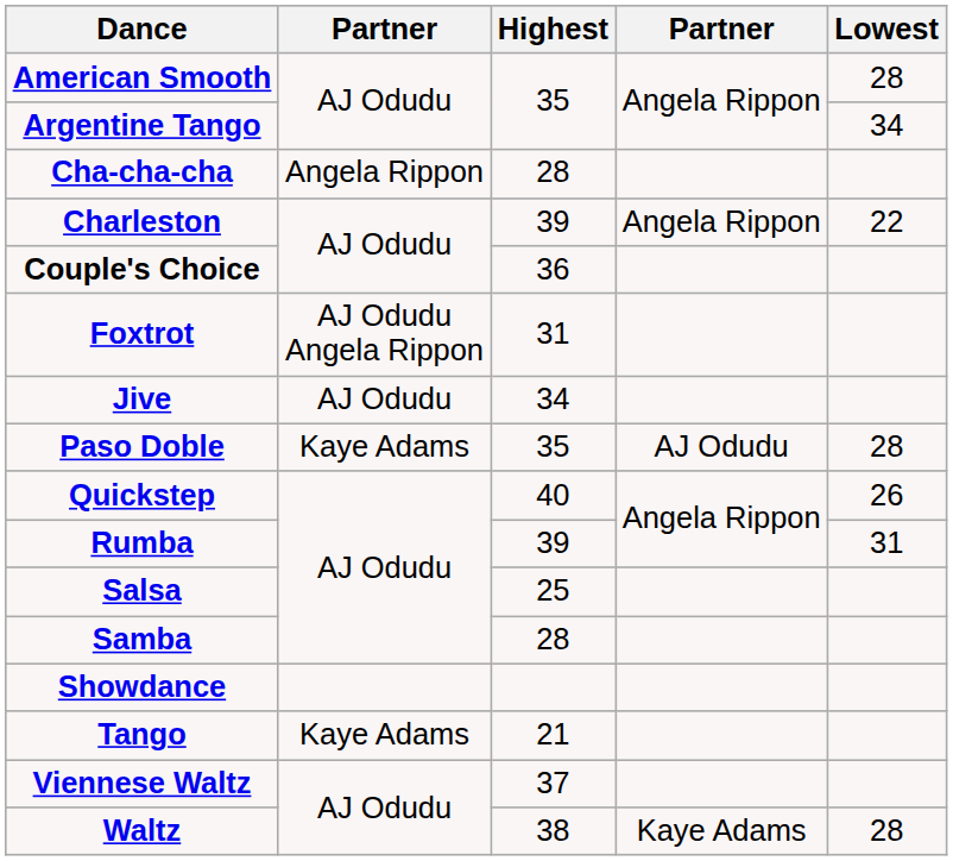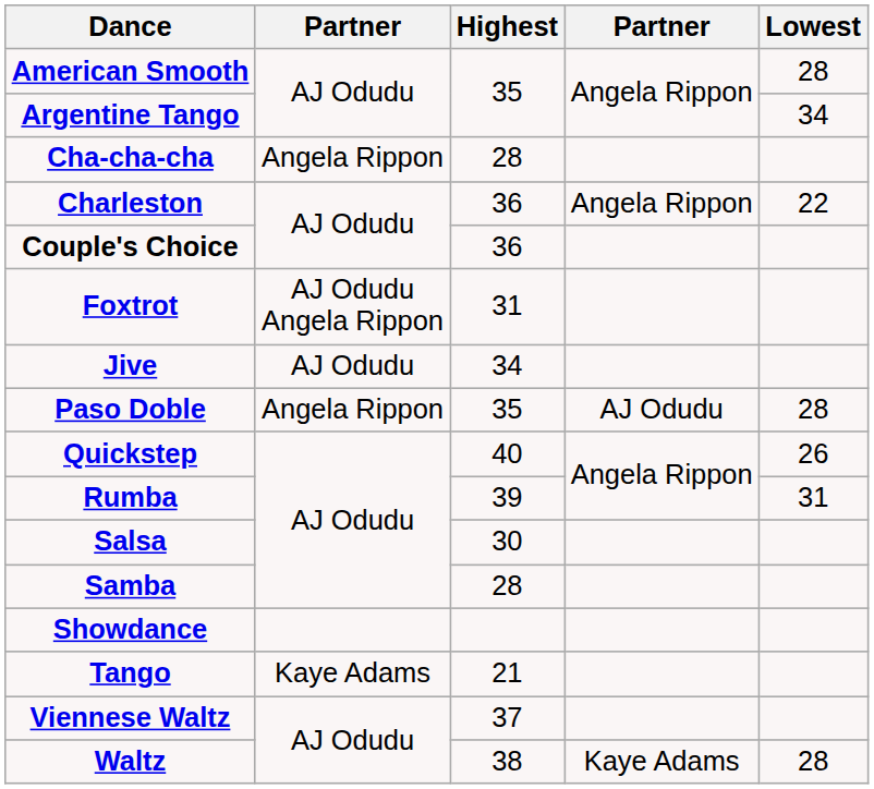Charleston | Highest: 39 -> 36
Paso Doble | column 2: Kaye Adams -> Angela Rippon
Salsa | Highest: 25 -> 30
